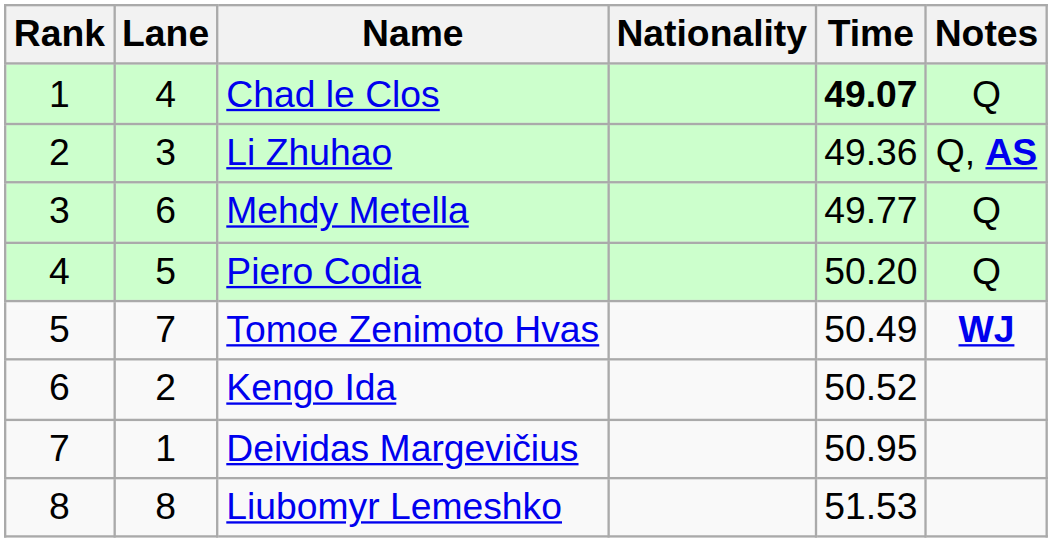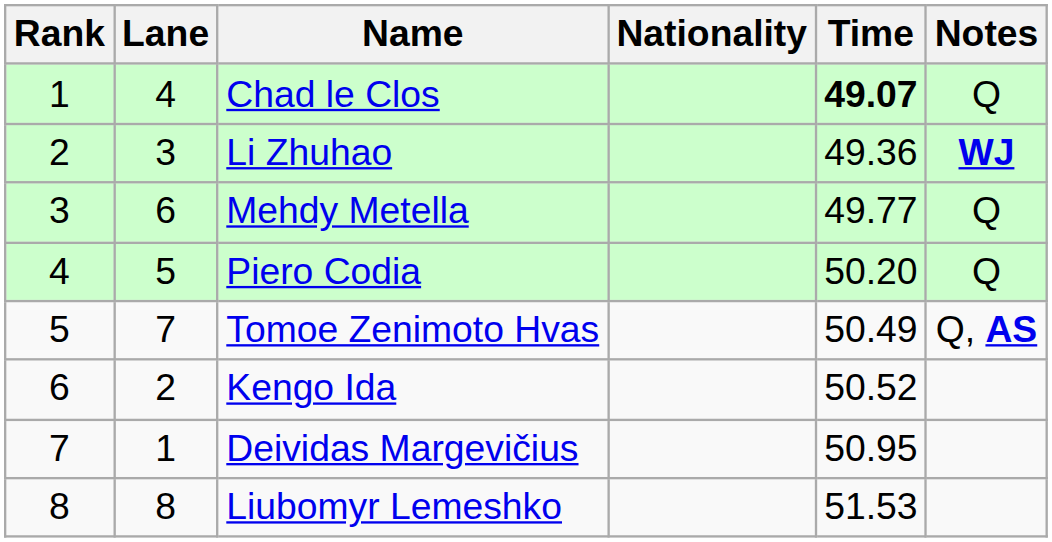Li Zhuhao | Notes: Q, AS -> WJ
Tomoe Zenimoto Hvas | Notes: WJ -> Q, AS
